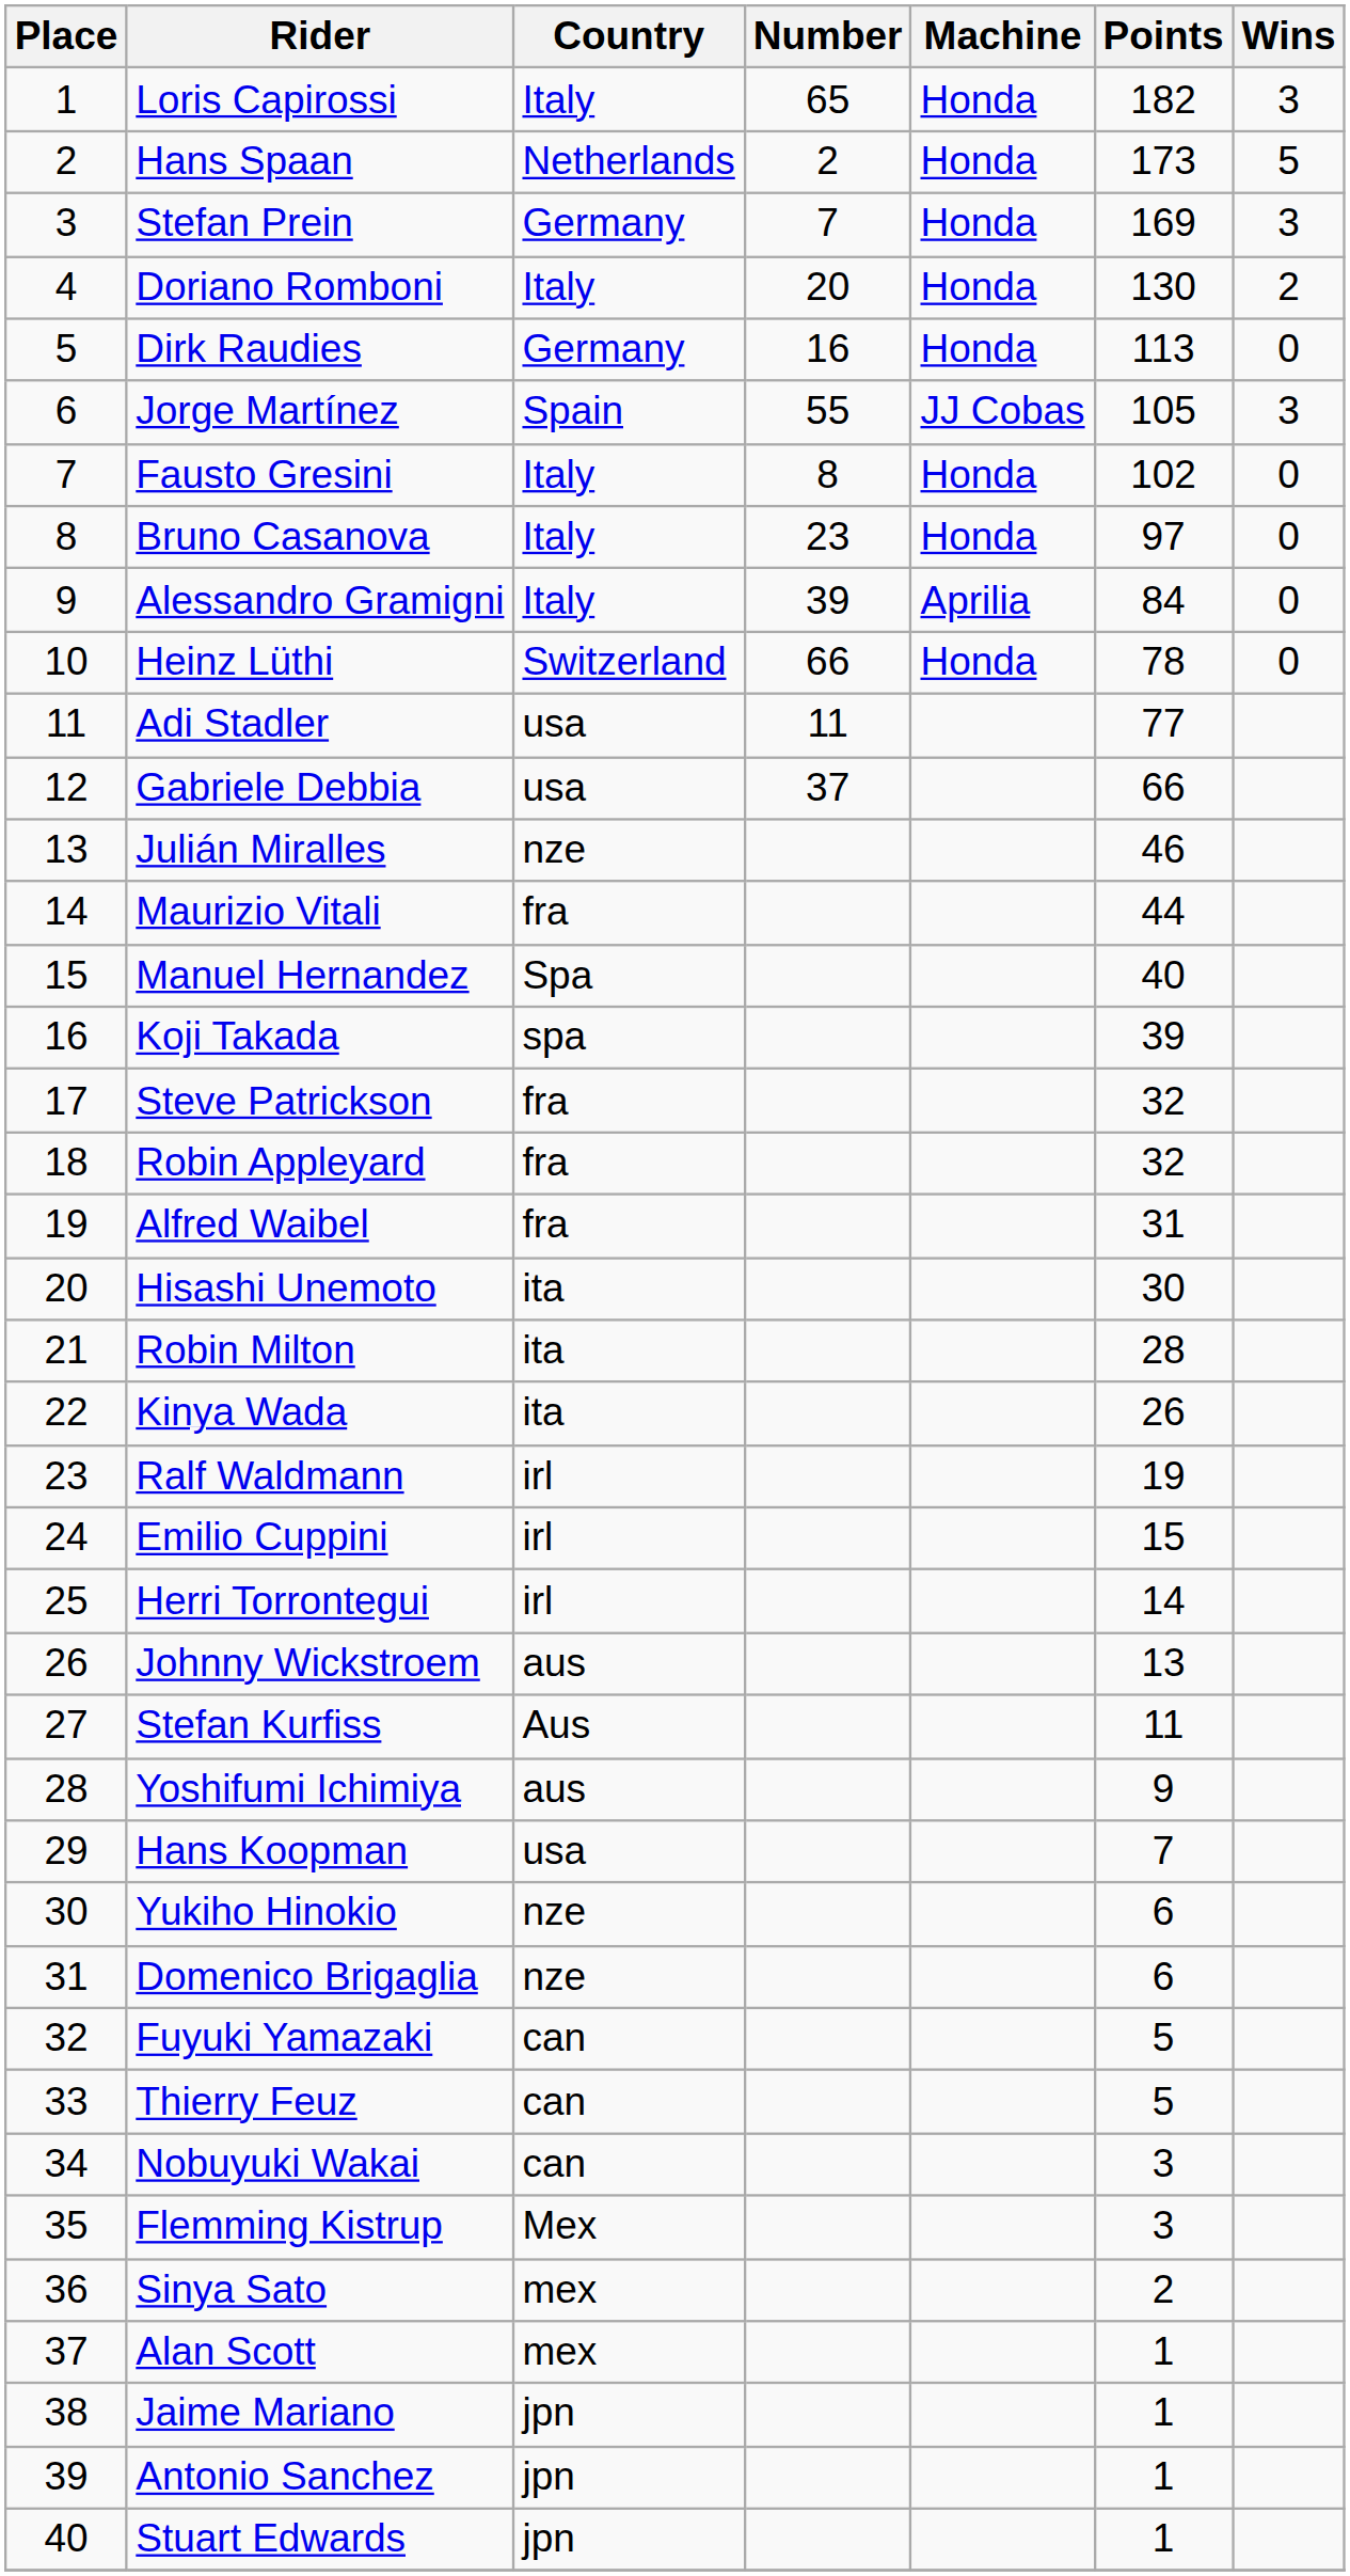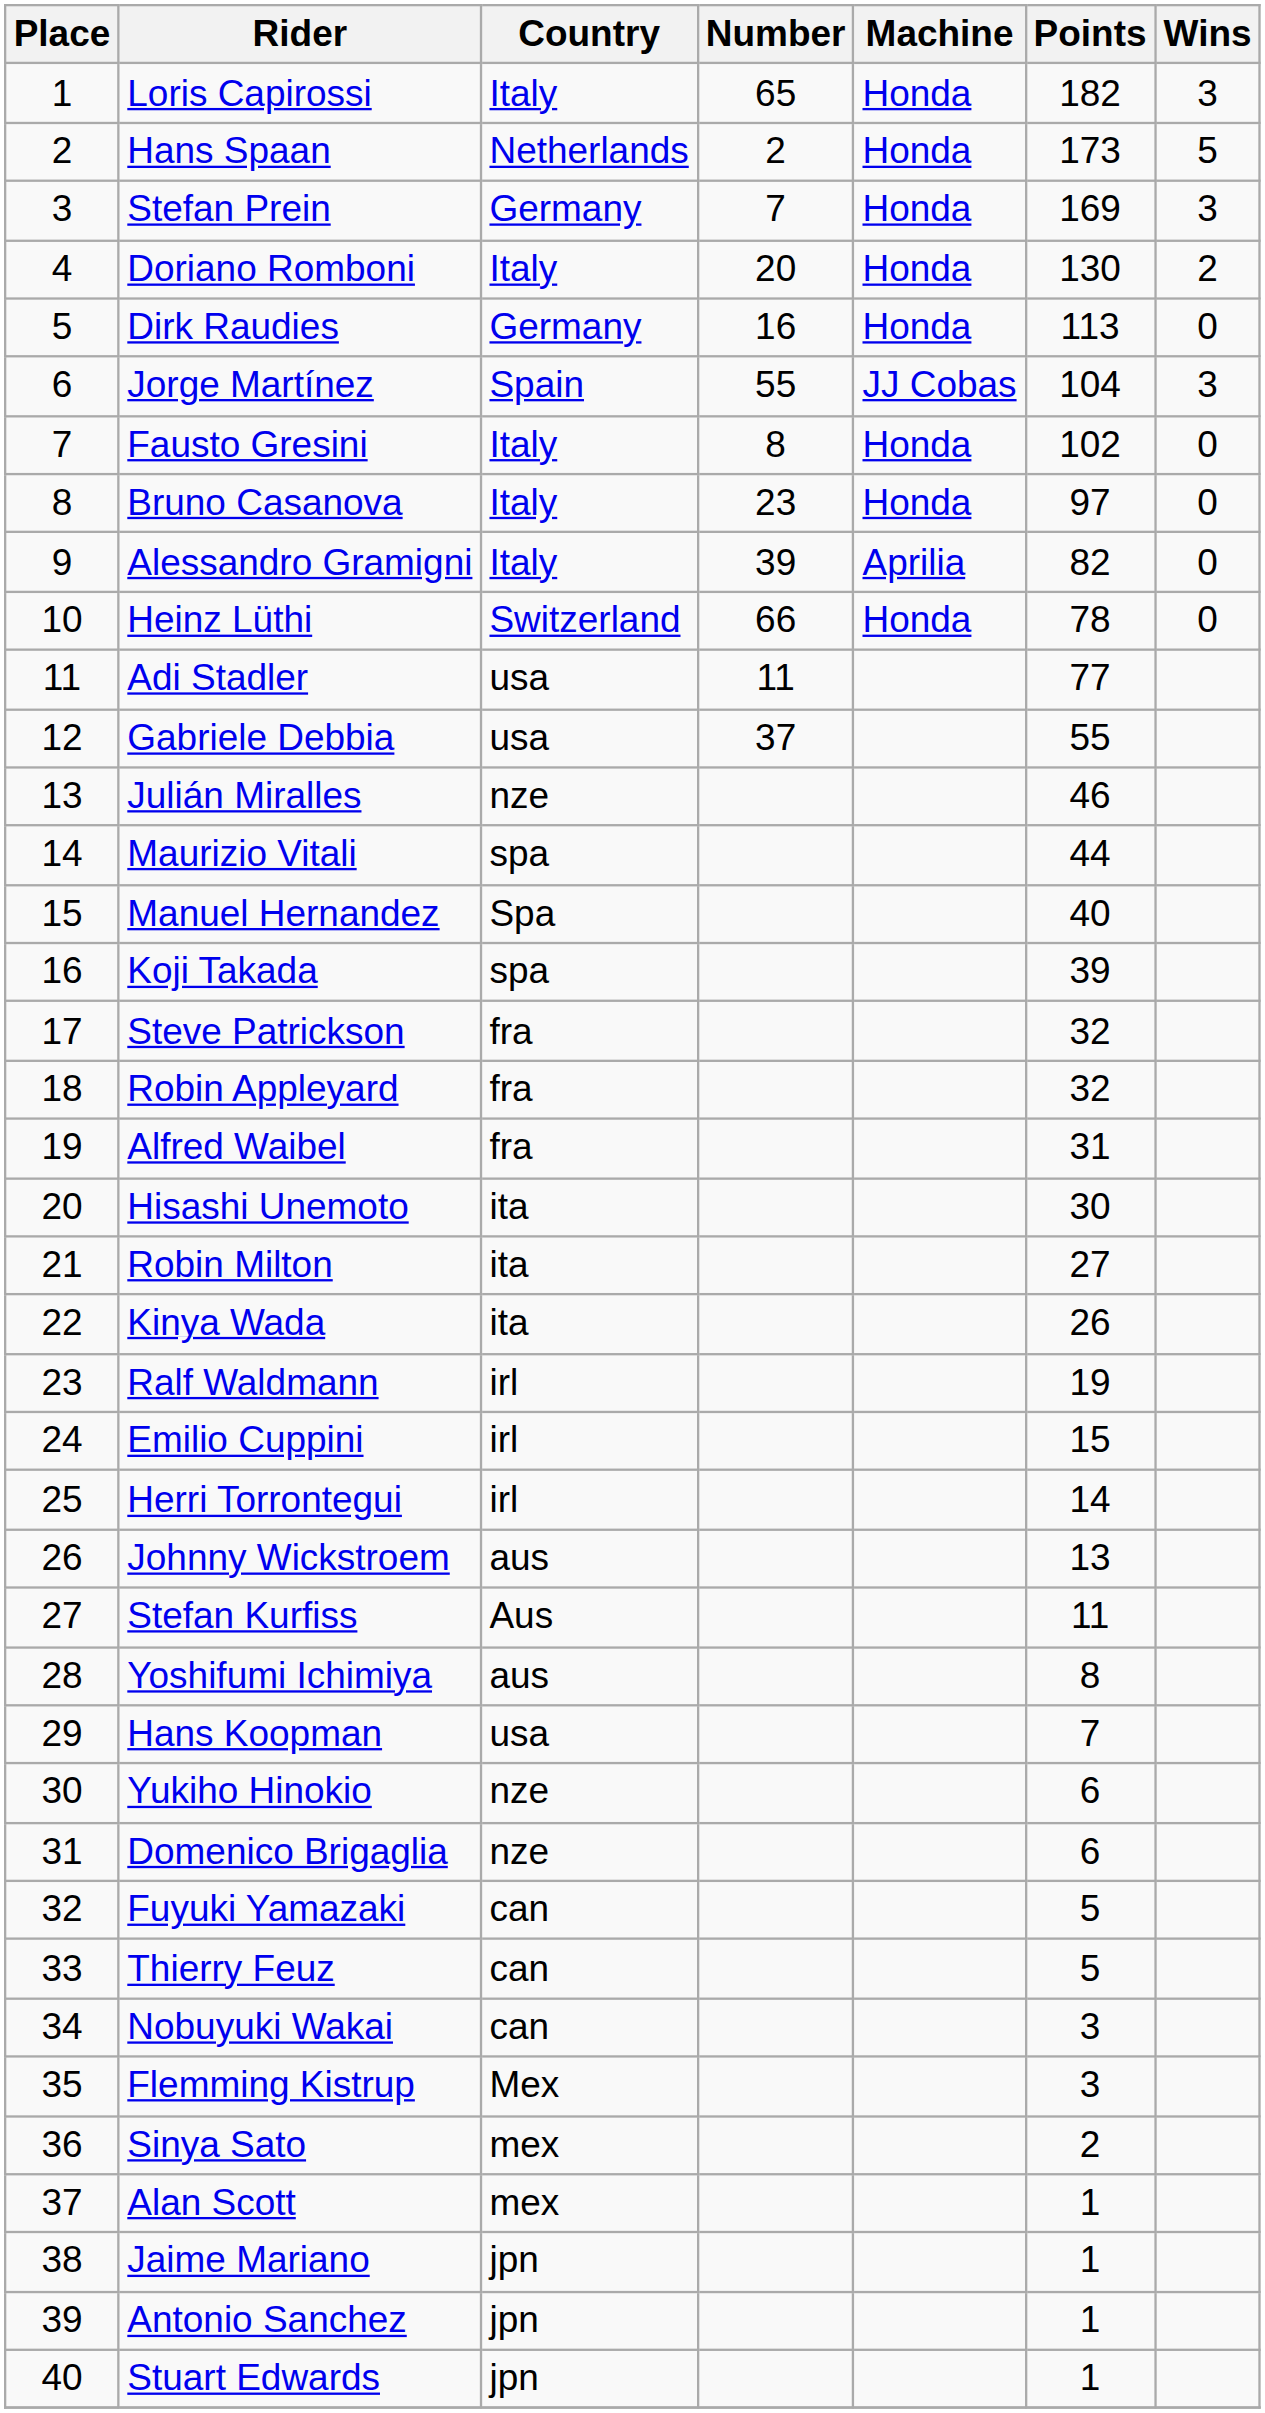Jorge Martínez | Points: 105 -> 104
Alessandro Gramigni | Points: 84 -> 82
Gabriele Debbia | Points: 66 -> 55
Maurizio Vitali | Country: fra -> spa
Robin Milton | Points: 28 -> 27
Yoshifumi Ichimiya | Points: 9 -> 8
